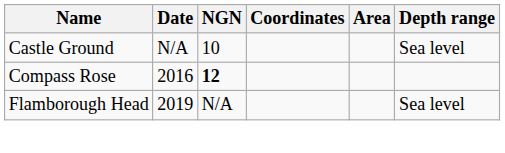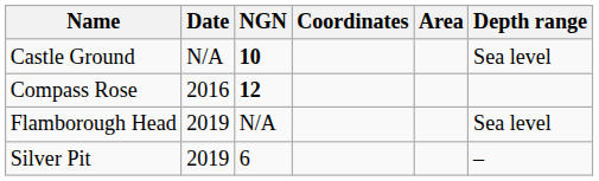Castle Ground | NGN: normal -> bold
+ row: Silver Pit | 2019 | 6 | –
